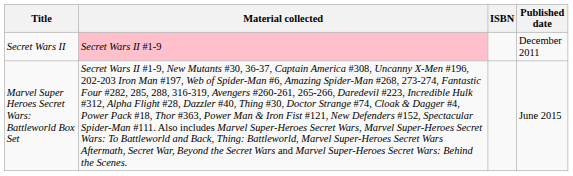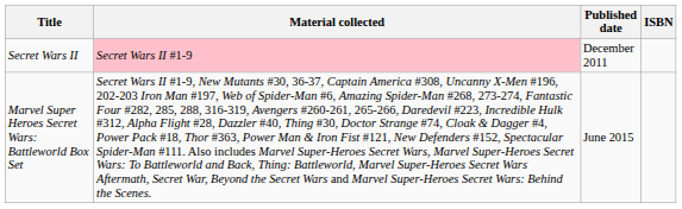columns swapped: Published date <-> ISBN
